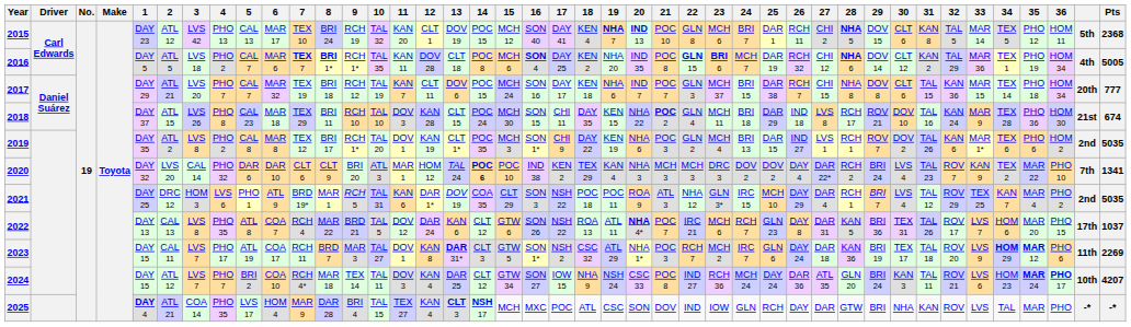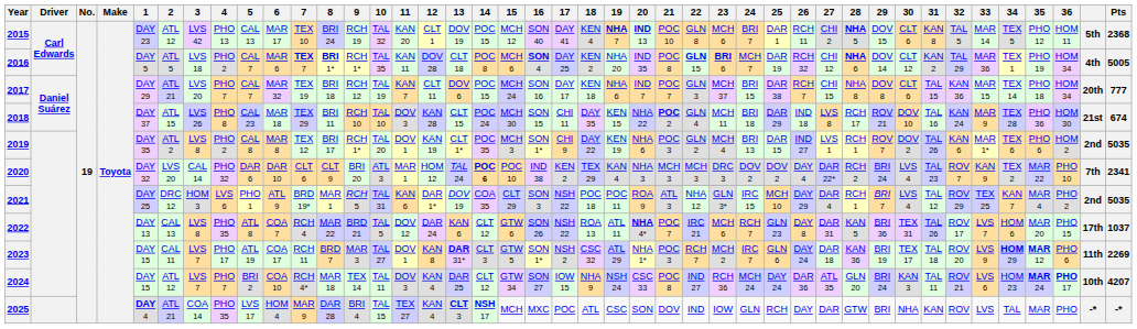2020 | Pts: 1341 -> 2341
